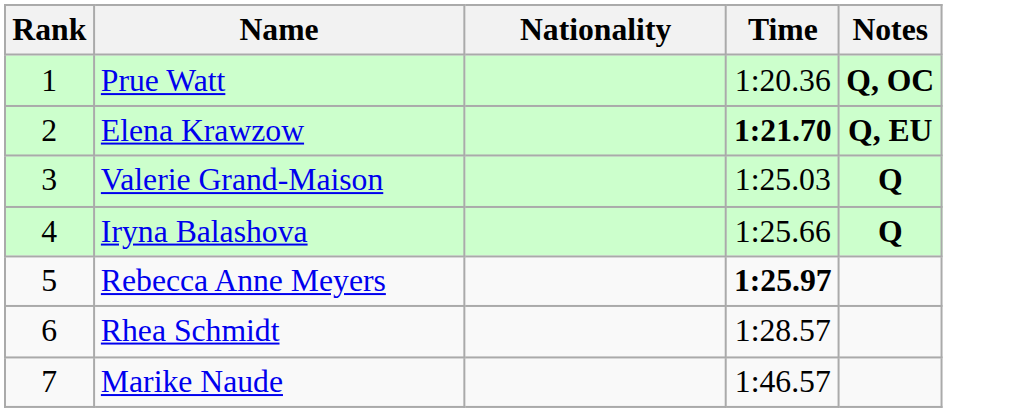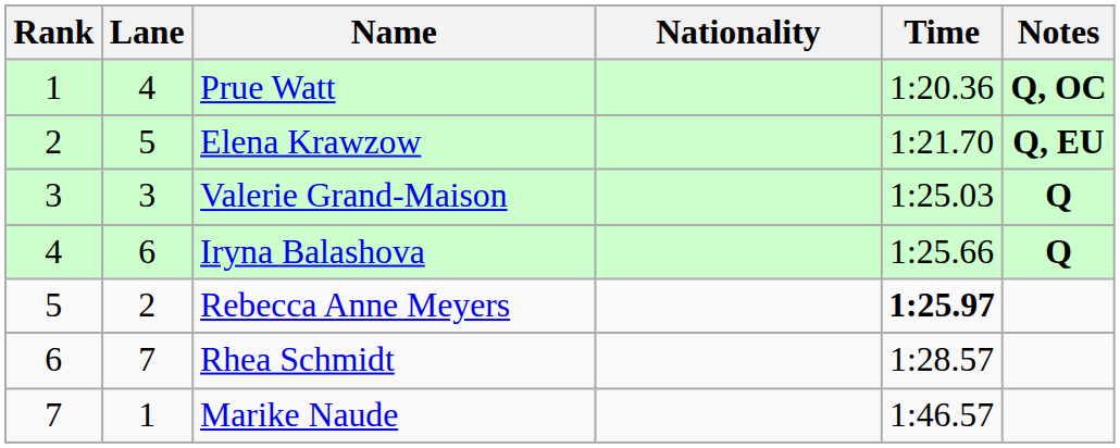+ column: Lane | 4 | 5 | 3 | 6 | 2 | 7 | 1
Elena Krawzow | Time: bold -> normal
